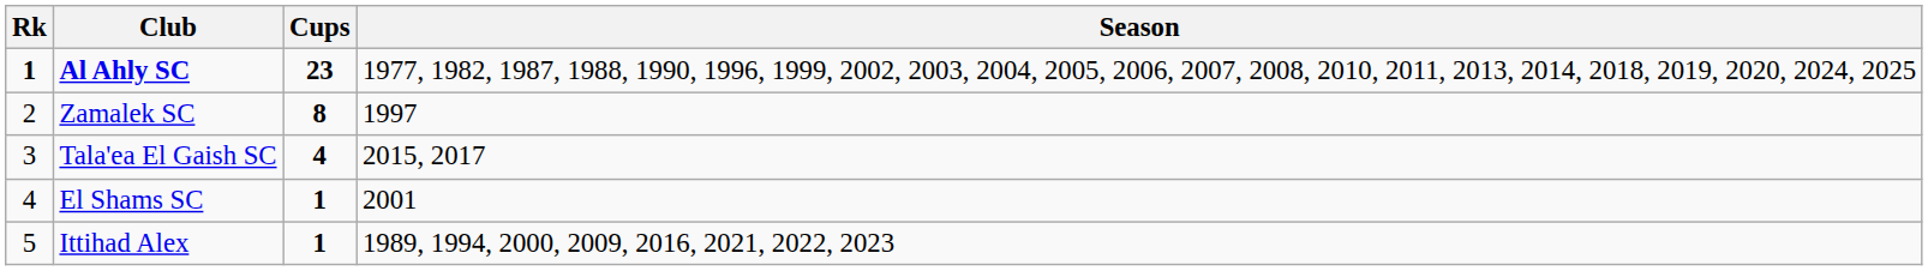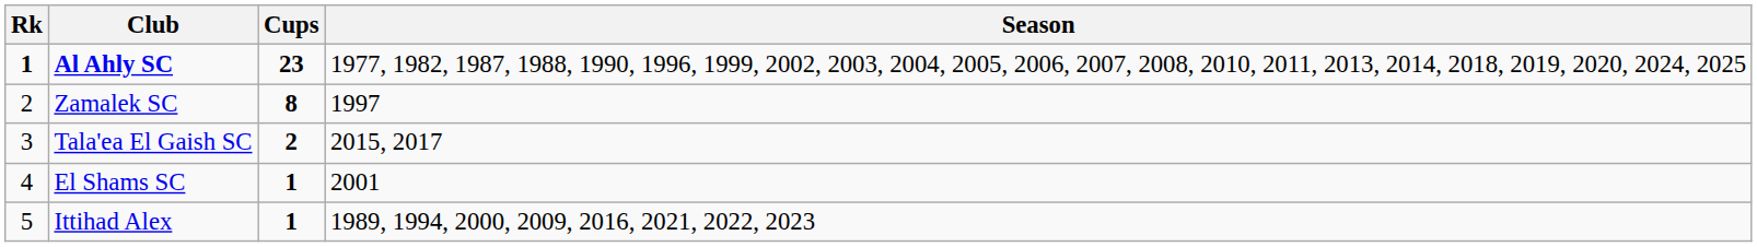Tala'ea El Gaish SC | Cups: 4 -> 2
